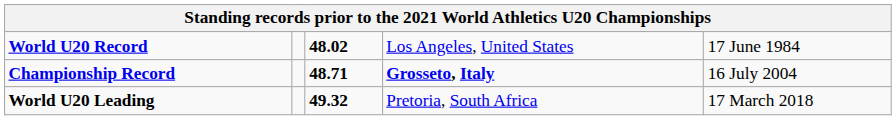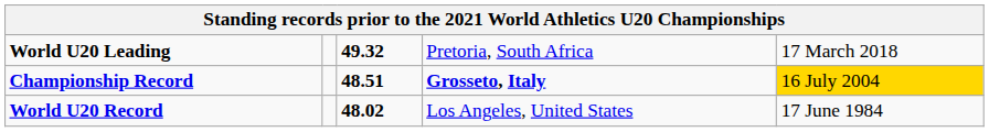rows swapped: World U20 Record <-> World U20 Leading
Championship Record | column 3: 48.71 -> 48.51
Championship Record | column 5: no background -> gold background
